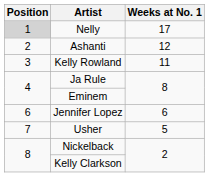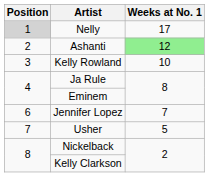Ashanti | Weeks at No. 1: no background -> lightgreen background
Kelly Rowland | Weeks at No. 1: 11 -> 10
Jennifer Lopez | Weeks at No. 1: 6 -> 7
